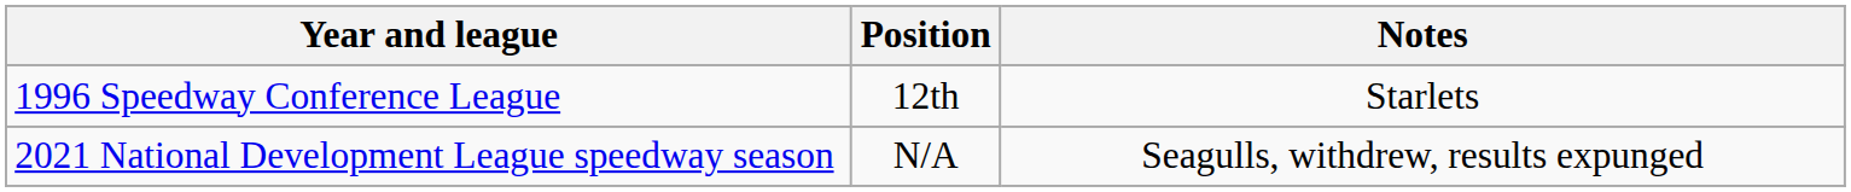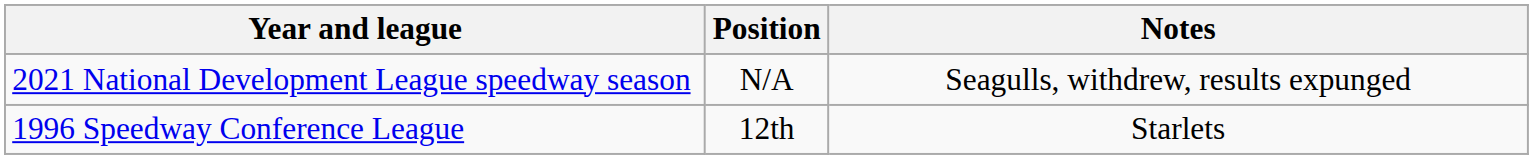rows swapped: 1996 Speedway Conference League <-> 2021 National Development League speedway season
